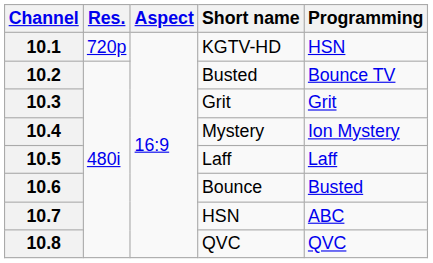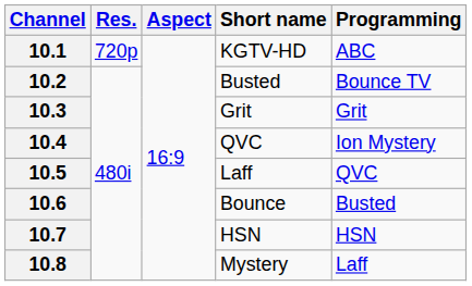10.1 | Programming: HSN -> ABC
10.4 | Short name: Mystery -> QVC
10.5 | Programming: Laff -> QVC
10.7 | Programming: ABC -> HSN
10.8 | Short name: QVC -> Mystery
10.8 | Programming: QVC -> Laff
